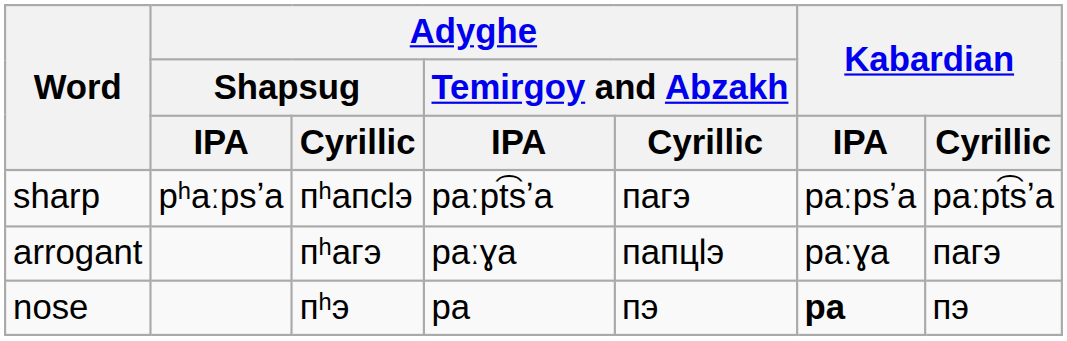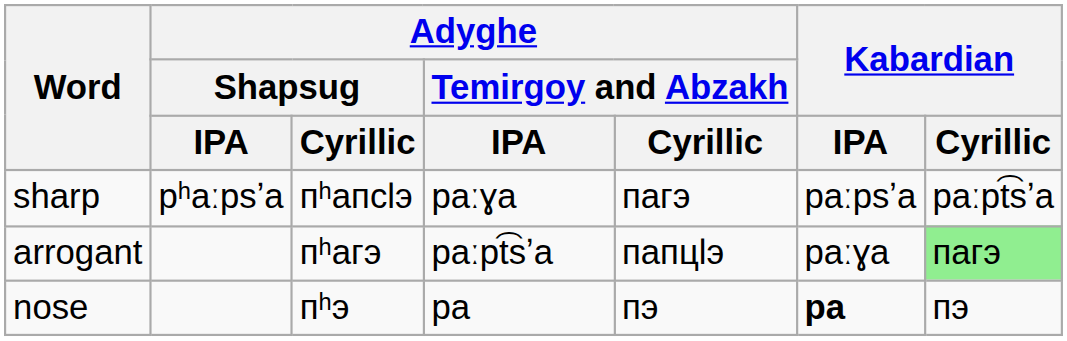sharp | Adyghe / Temirgoy and Abzakh / IPA: paːpt͡sʼa -> paːɣa
arrogant | Adyghe / Temirgoy and Abzakh / IPA: paːɣa -> paːpt͡sʼa
arrogant | Kabardian / Cyrillic: no background -> lightgreen background
